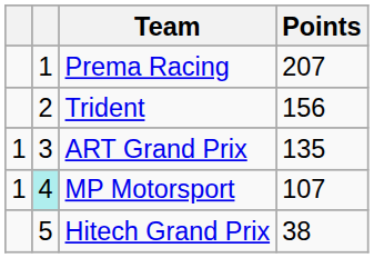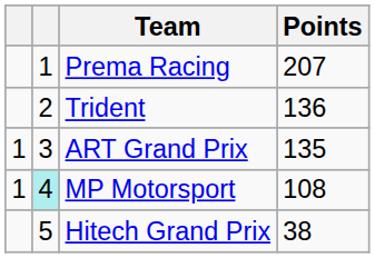Trident | Points: 156 -> 136
MP Motorsport | Points: 107 -> 108
